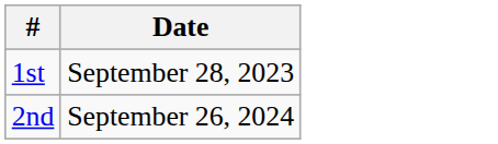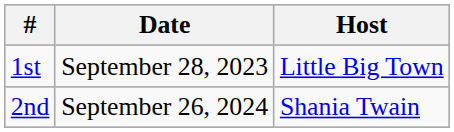+ column: Host | Little Big Town | Shania Twain
